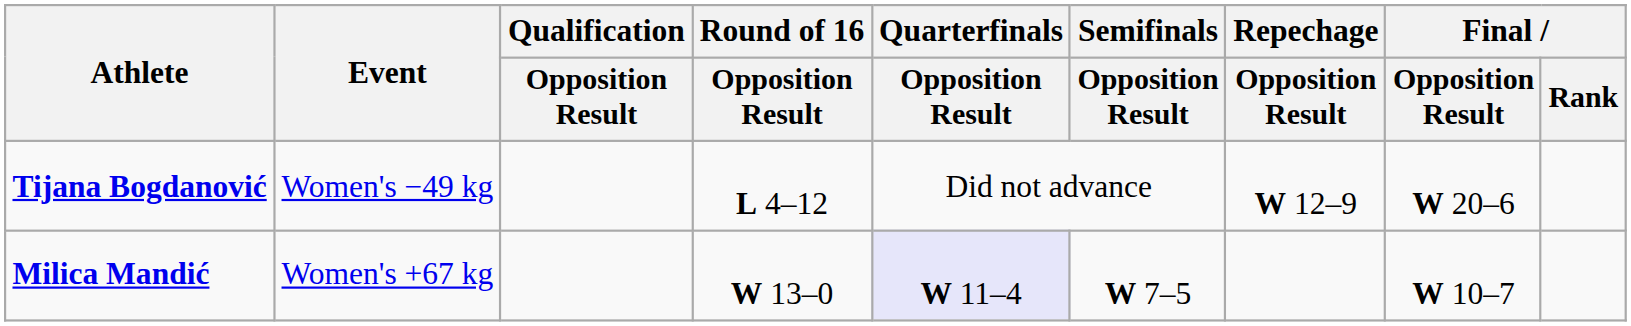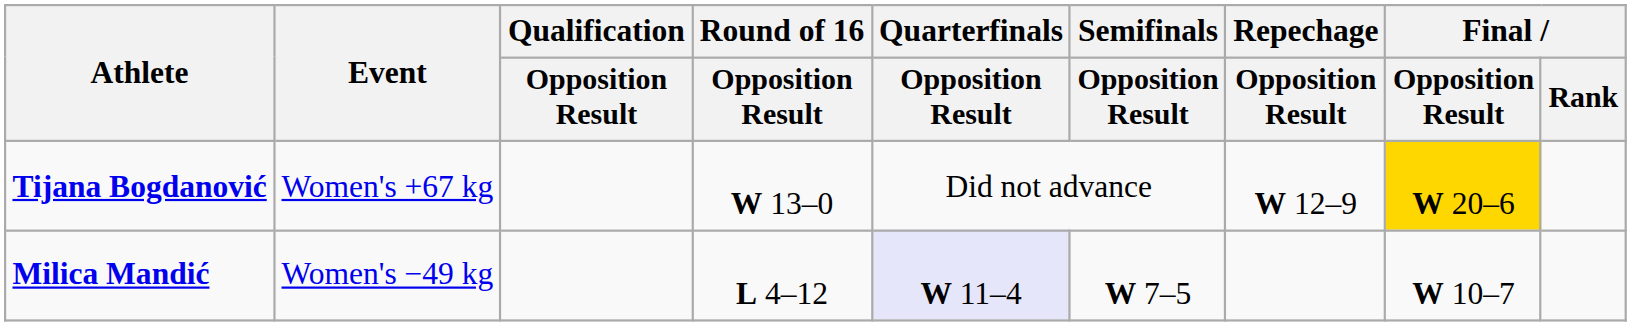Tijana Bogdanović | Event: Women's −49 kg -> Women's +67 kg
Tijana Bogdanović | Round of 16 / Opposition Result: L 4–12 -> W 13–0
Tijana Bogdanović | Final / Opposition Result: no background -> gold background
Milica Mandić | Event: Women's +67 kg -> Women's −49 kg
Milica Mandić | Round of 16 / Opposition Result: W 13–0 -> L 4–12
